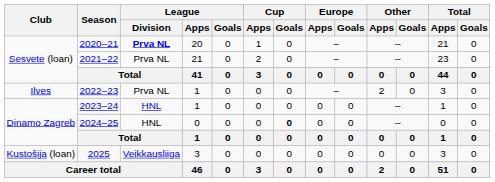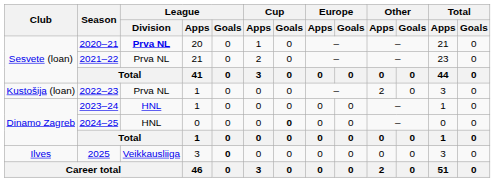2022–23 | Club: Ilves -> Kustošija (loan)
2025 | Club: Kustošija (loan) -> Ilves
2025 | League / Goals: normal -> bold
